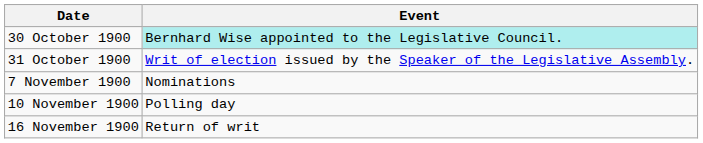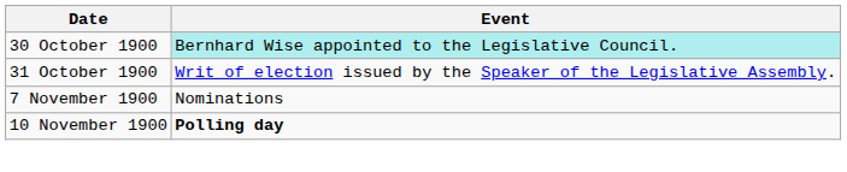10 November 1900 | Event: normal -> bold
- row: 16 November 1900 | Return of writ
